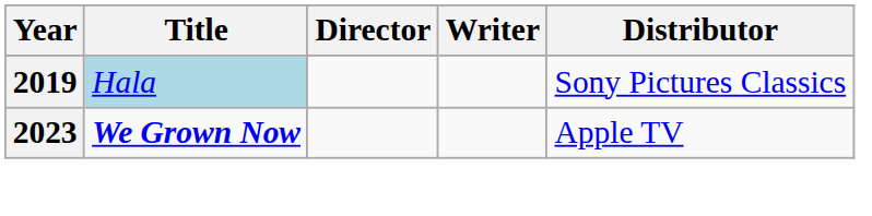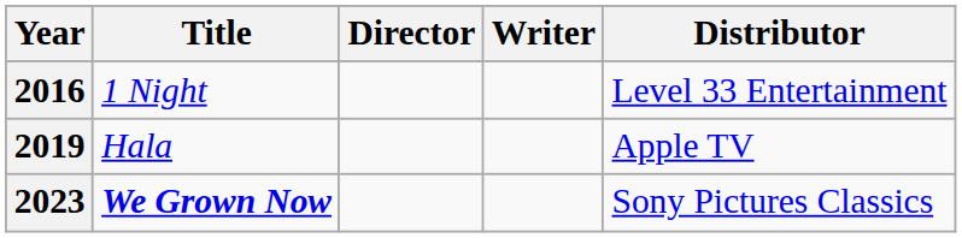+ row: 2016 | 1 Night | Level 33 Entertainment
2019 | Title: lightblue background -> no background
2019 | Distributor: Sony Pictures Classics -> Apple TV
2023 | Distributor: Apple TV -> Sony Pictures Classics
